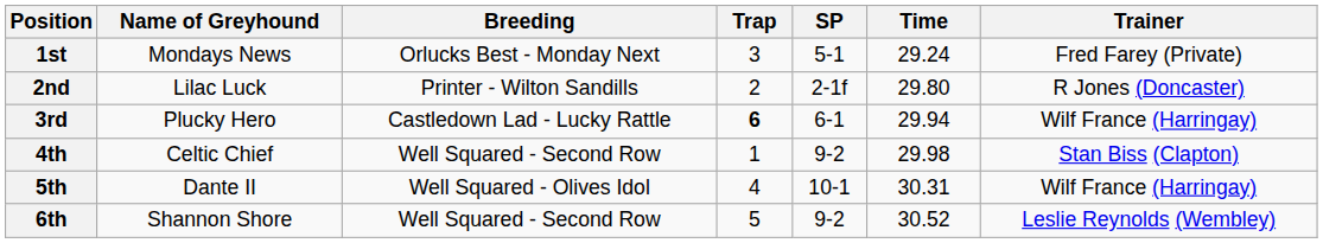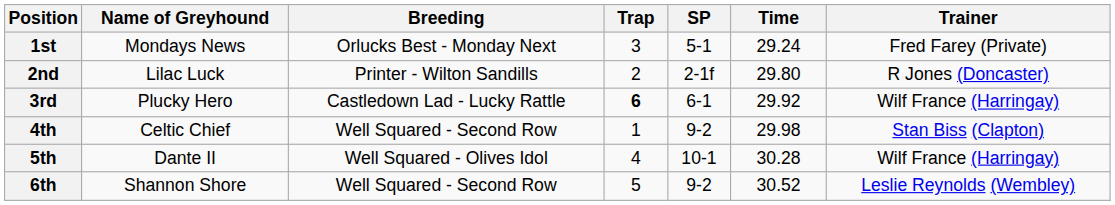3rd | Time: 29.94 -> 29.92
5th | Time: 30.31 -> 30.28
